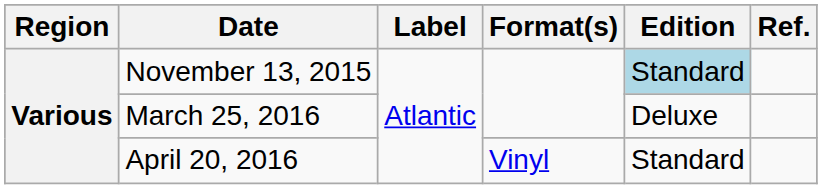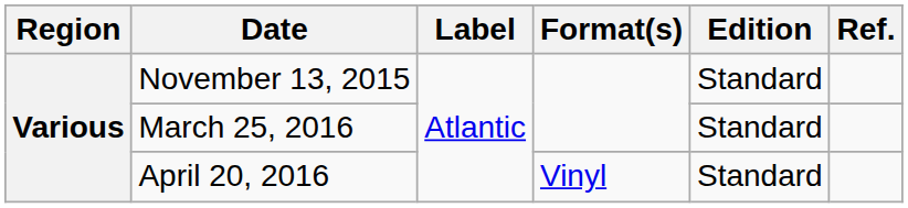November 13, 2015 | Edition: lightblue background -> no background
March 25, 2016 | Edition: Deluxe -> Standard
